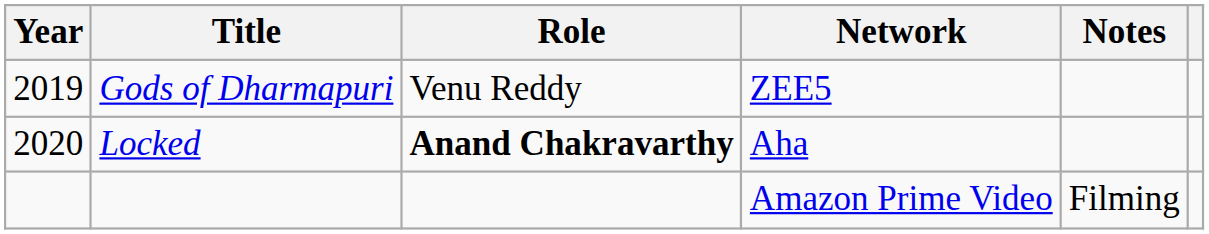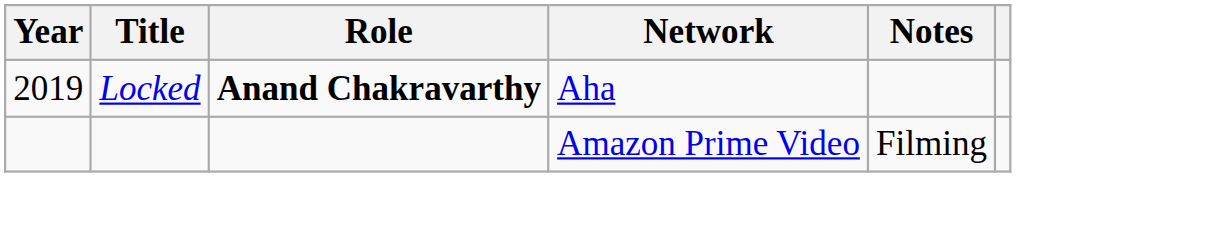- row: 2019 | Gods of Dharmapuri | Venu Reddy | ZEE5
Locked | Year: 2020 -> 2019
